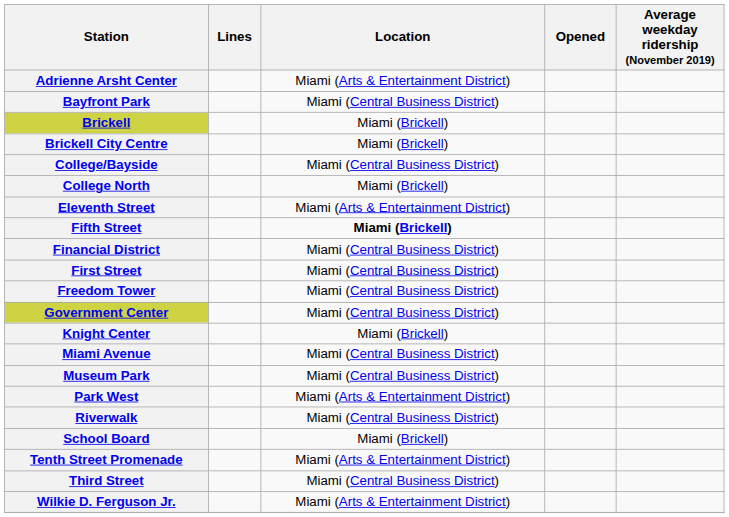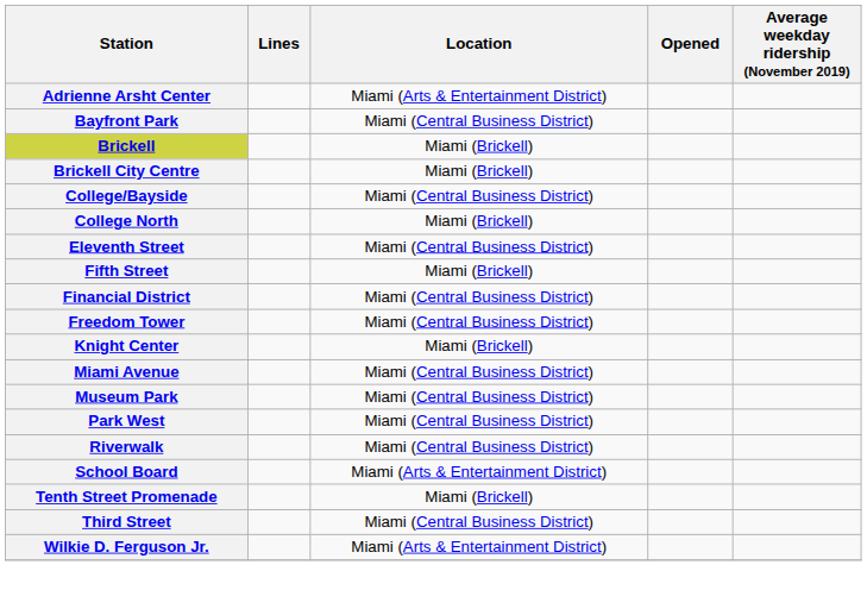Eleventh Street | Location: Miami (Arts & Entertainment District) -> Miami (Central Business District)
Fifth Street | Location: bold -> normal
- row: First Street | Miami (Central Business District)
- row: Government Center | Miami (Central Business District)
Park West | Location: Miami (Arts & Entertainment District) -> Miami (Central Business District)
School Board | Location: Miami (Brickell) -> Miami (Arts & Entertainment District)
Tenth Street Promenade | Location: Miami (Arts & Entertainment District) -> Miami (Brickell)
